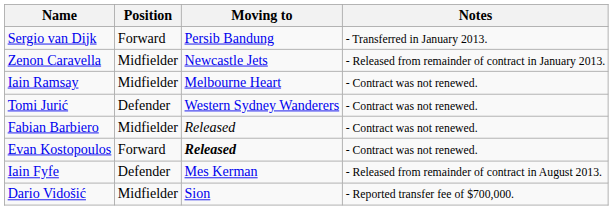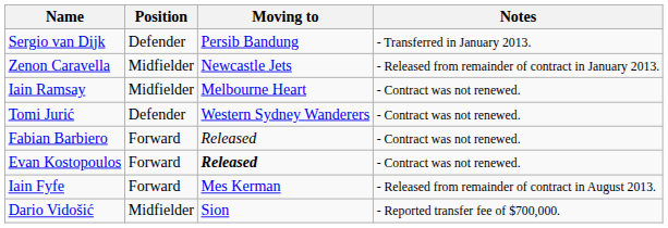Sergio van Dijk | Position: Forward -> Defender
Fabian Barbiero | Position: Midfielder -> Forward
Iain Fyfe | Position: Defender -> Forward
